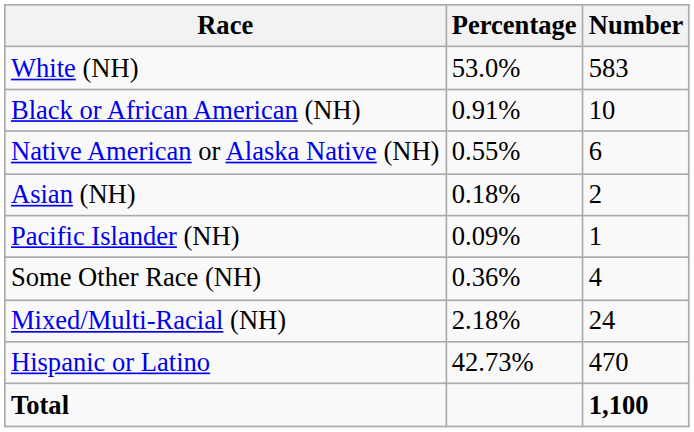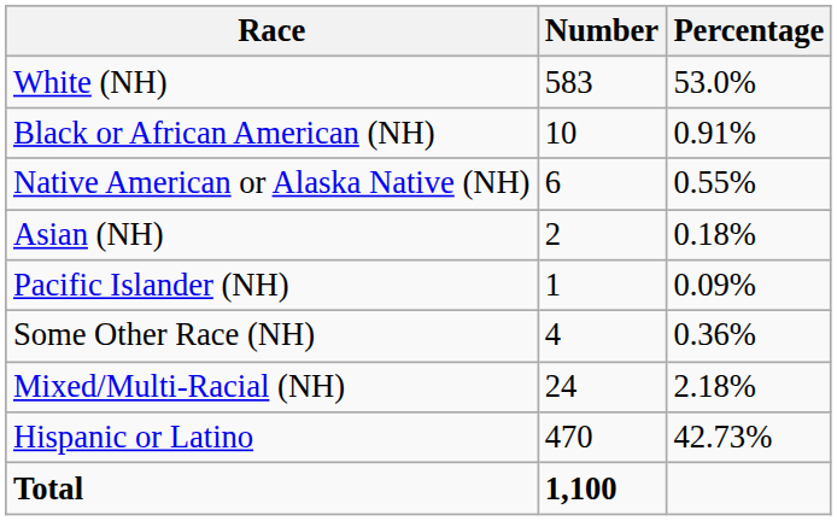columns swapped: Number <-> Percentage
